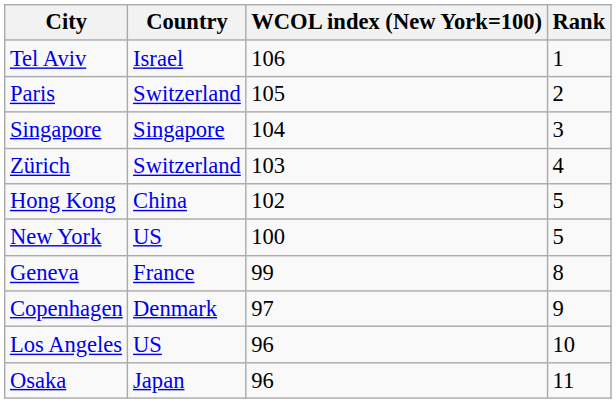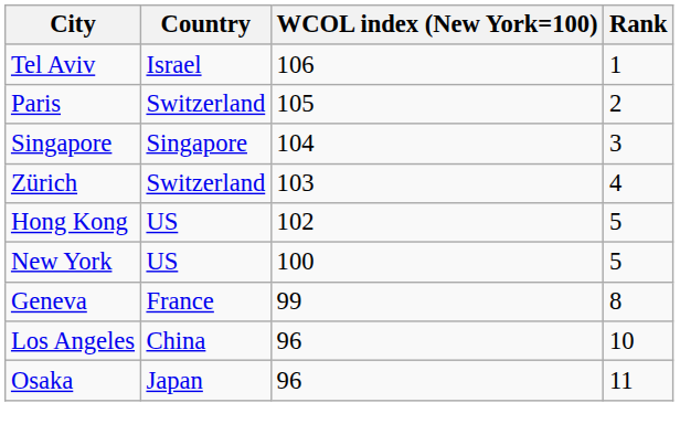Hong Kong | Country: China -> US
- row: Copenhagen | Denmark | 97 | 9
Los Angeles | Country: US -> China
